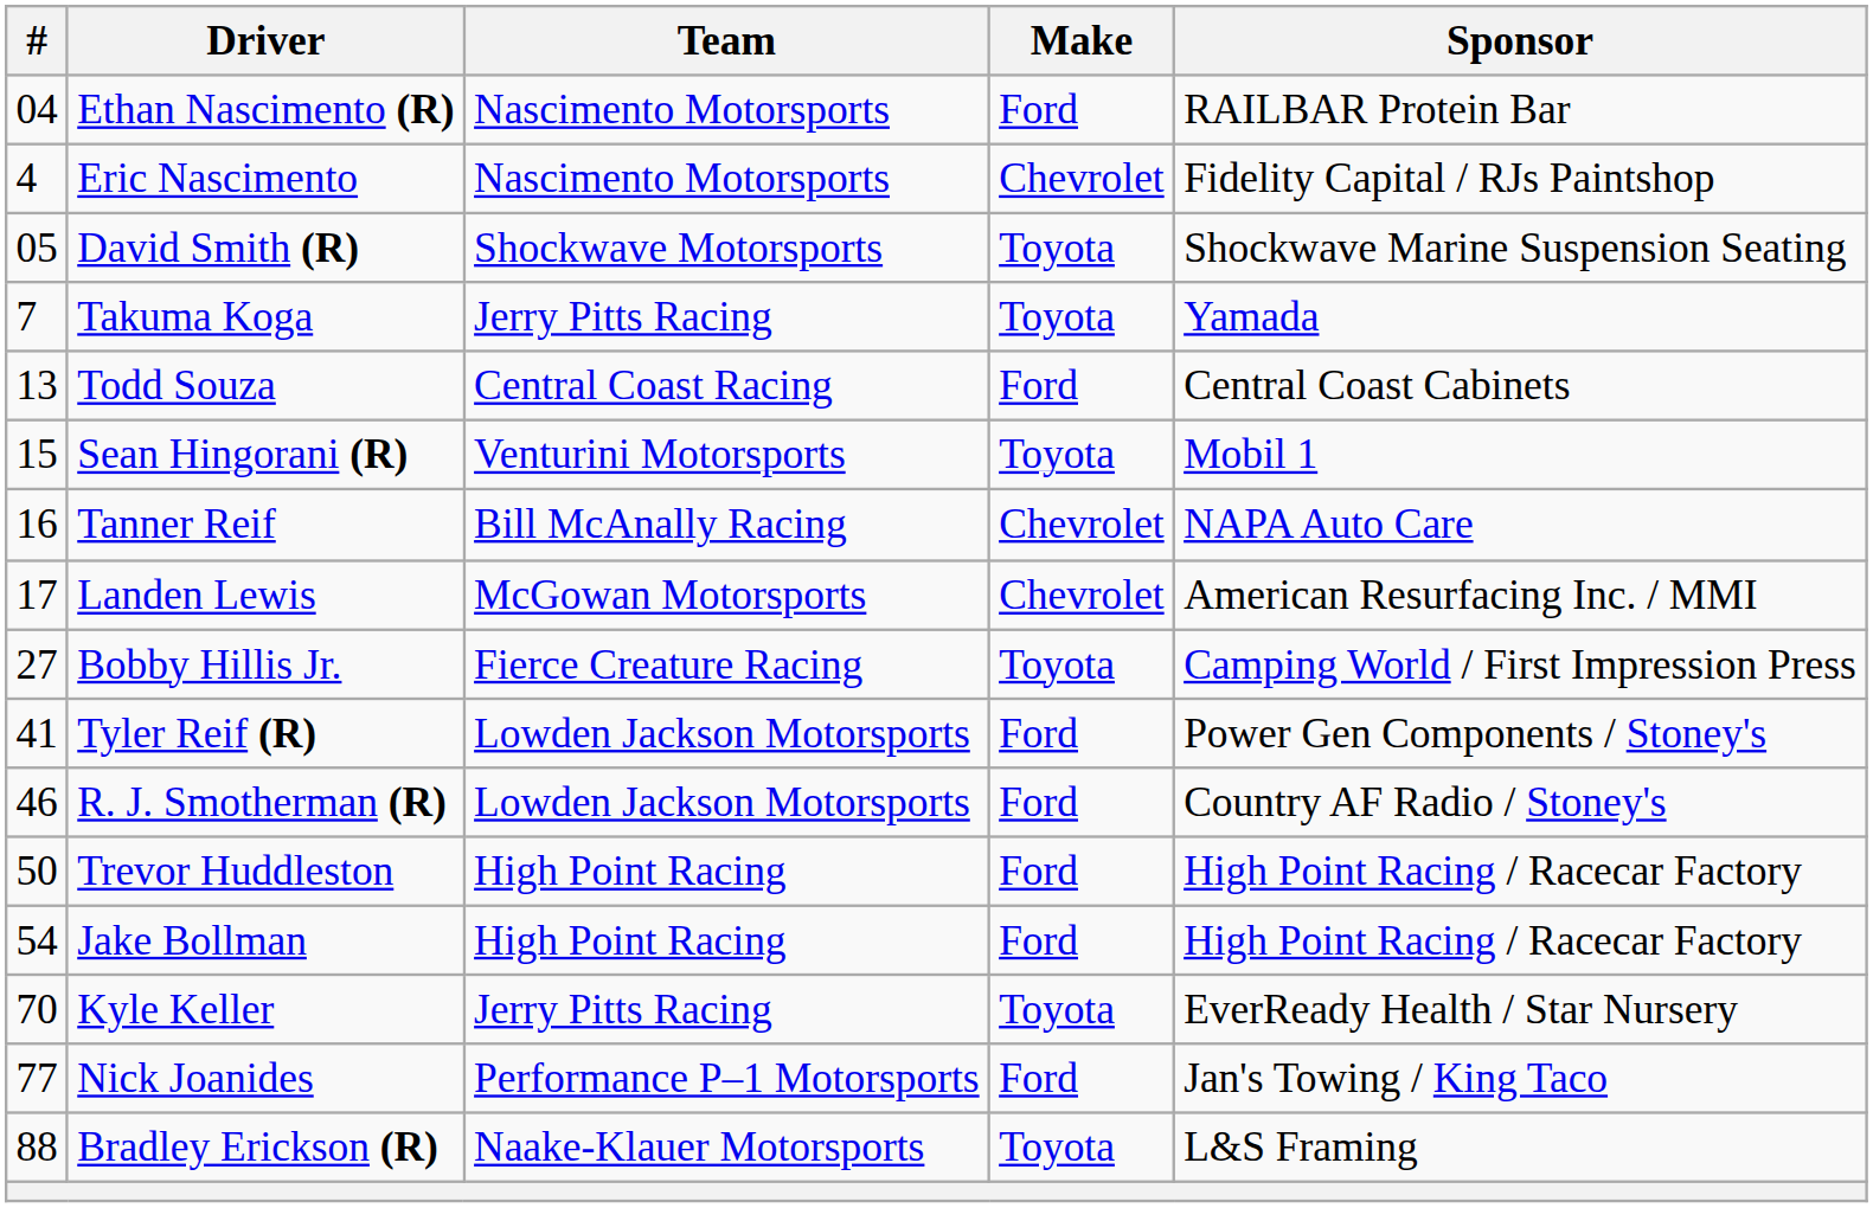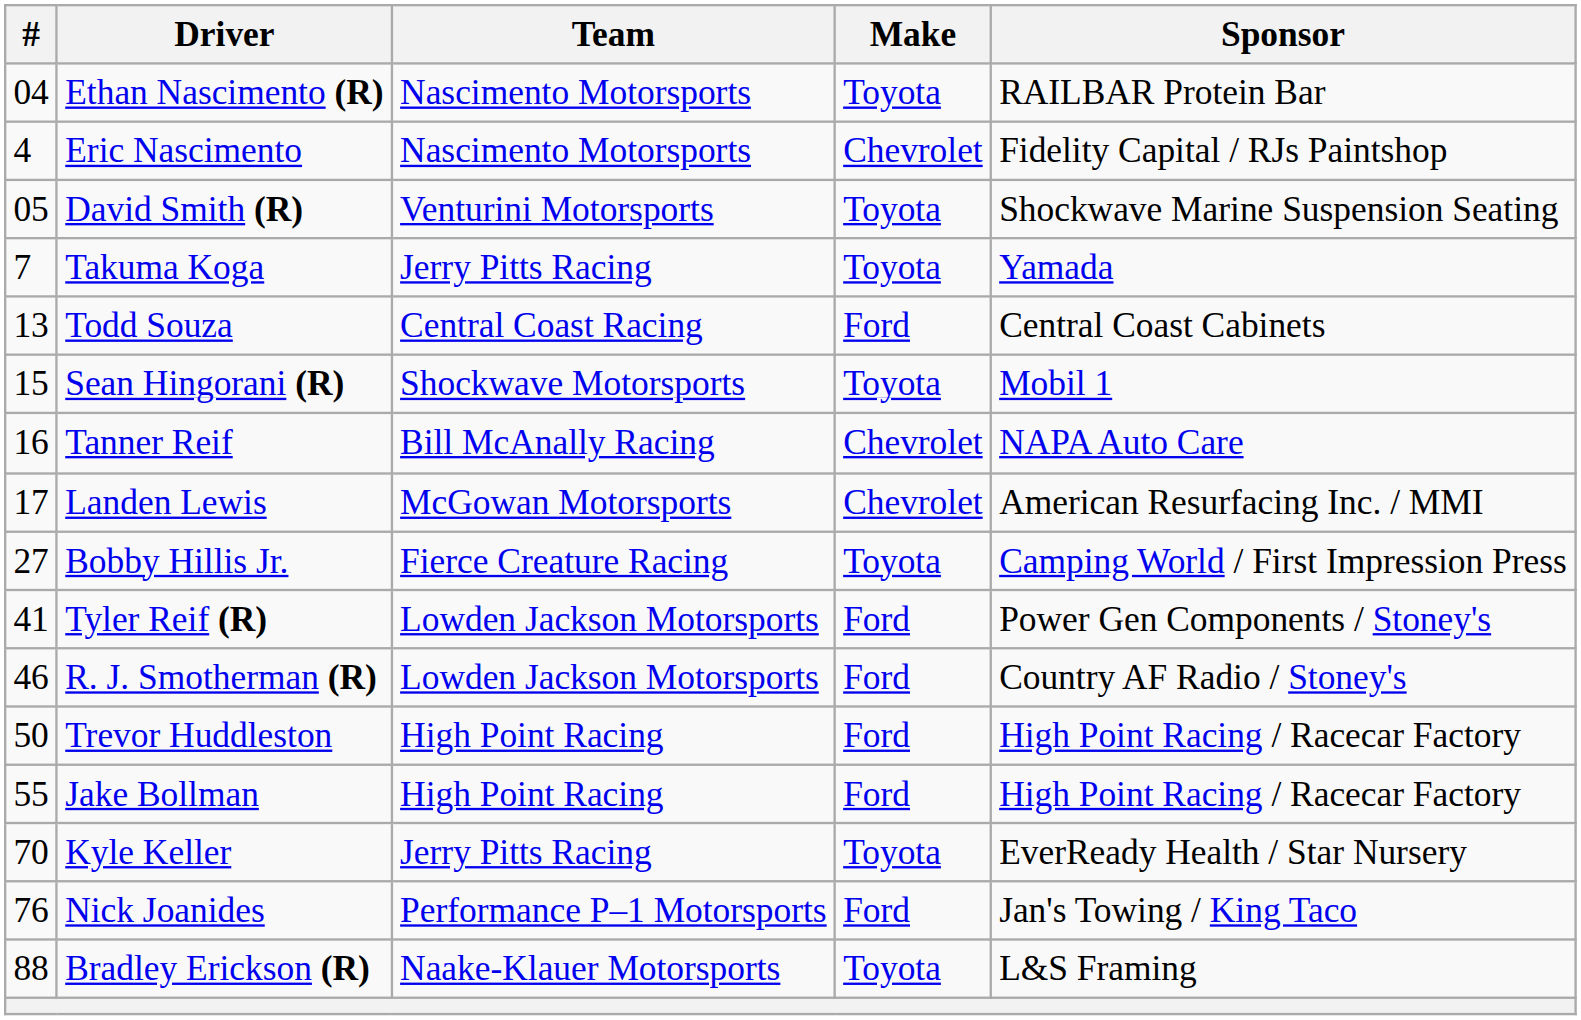Ethan Nascimento (R) | Make: Ford -> Toyota
David Smith (R) | Team: Shockwave Motorsports -> Venturini Motorsports
Sean Hingorani (R) | Team: Venturini Motorsports -> Shockwave Motorsports
Jake Bollman | #: 54 -> 55
Nick Joanides | #: 77 -> 76
